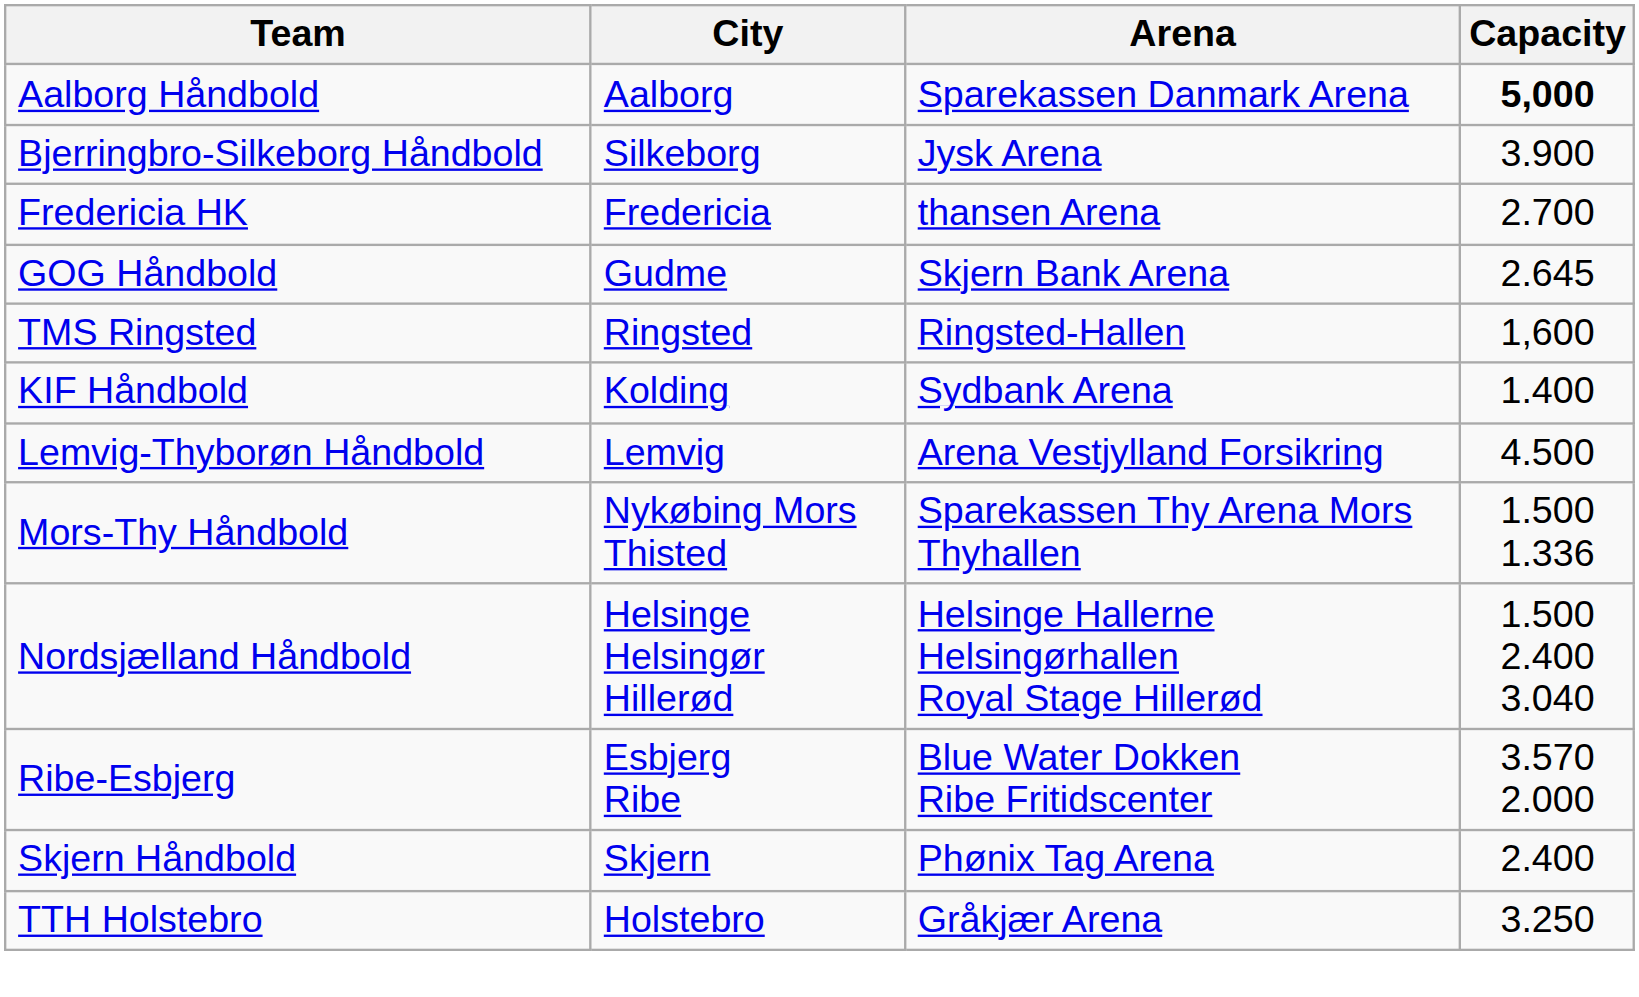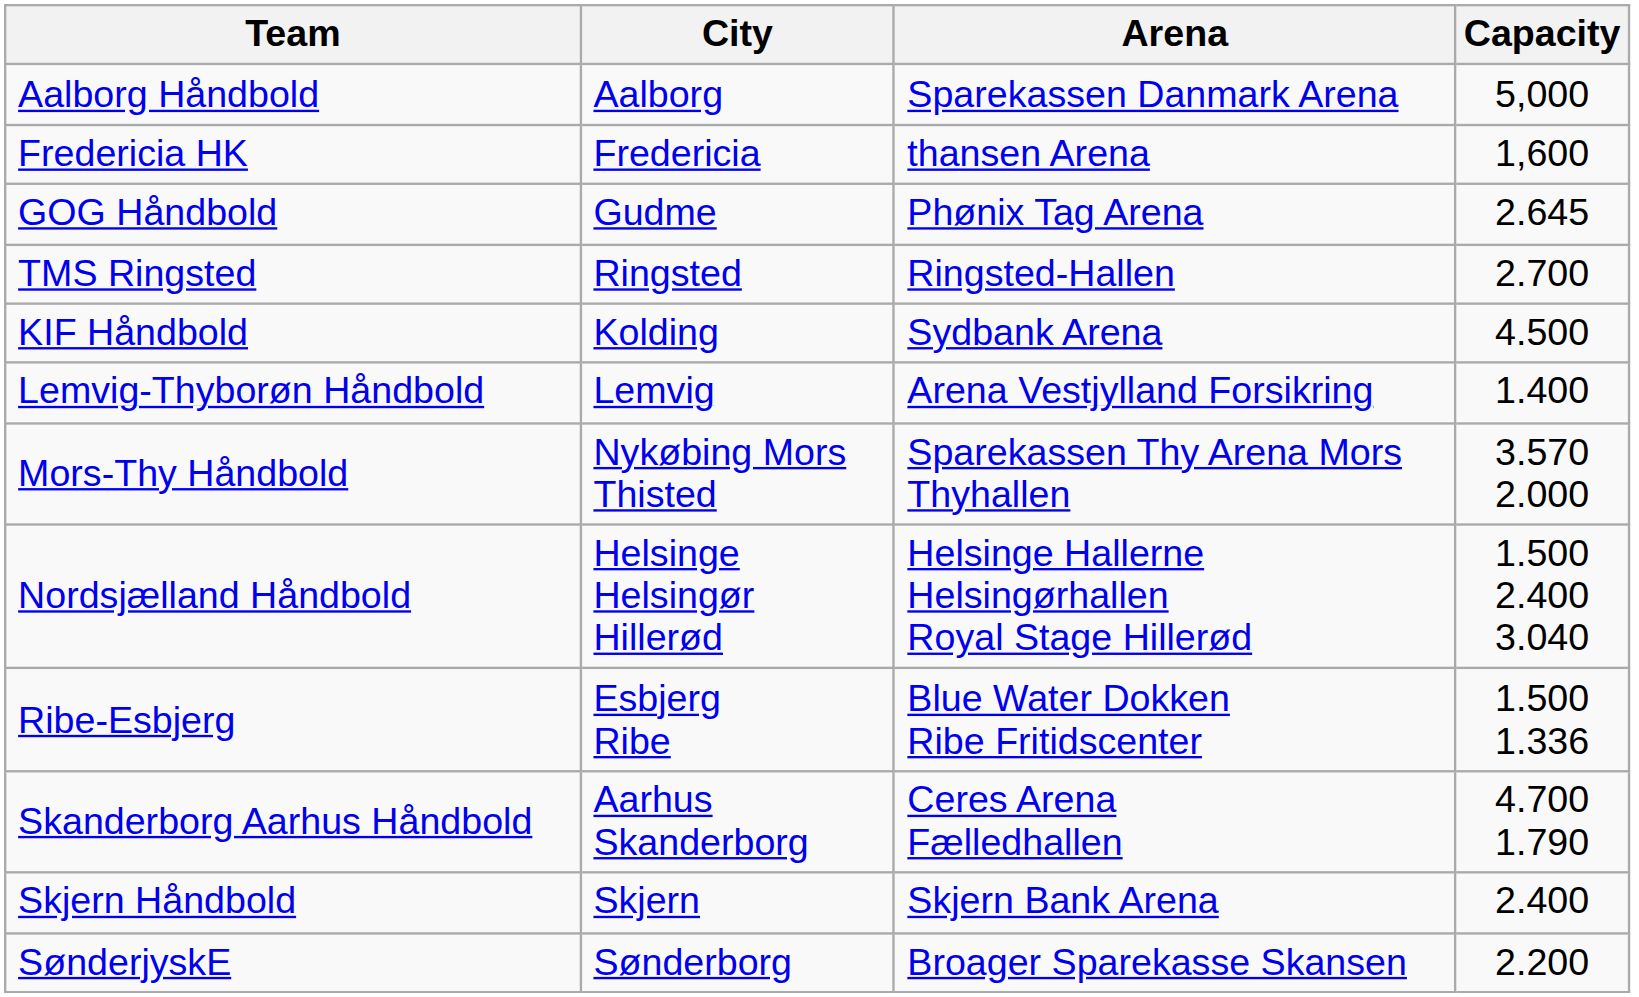Aalborg Håndbold | Capacity: bold -> normal
- row: Bjerringbro-Silkeborg Håndbold | Silkeborg | Jysk Arena | 3.900
Fredericia HK | Capacity: 2.700 -> 1,600
GOG Håndbold | Arena: Skjern Bank Arena -> Phønix Tag Arena
TMS Ringsted | Capacity: 1,600 -> 2.700
KIF Håndbold | Capacity: 1.400 -> 4.500
Lemvig-Thyborøn Håndbold | Capacity: 4.500 -> 1.400
Mors-Thy Håndbold | Capacity: 1.500 1.336 -> 3.570 2.000
Ribe-Esbjerg | Capacity: 3.570 2.000 -> 1.500 1.336
+ row: Skanderborg Aarhus Håndbold | Aarhus Skanderborg | Ceres Arena Fælledhallen | 4.700 1.790
Skjern Håndbold | Arena: Phønix Tag Arena -> Skjern Bank Arena
+ row: SønderjyskE | Sønderborg | Broager Sparekasse Skansen | 2.200
- row: TTH Holstebro | Holstebro | Gråkjær Arena | 3.250
